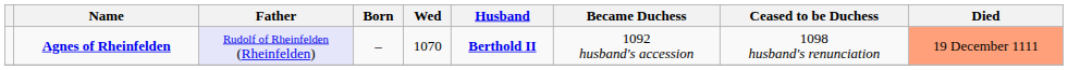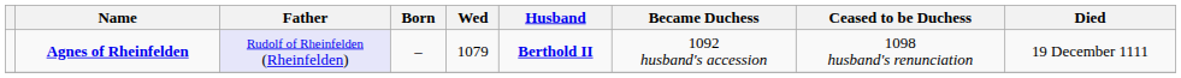Agnes of Rheinfelden | Wed: 1070 -> 1079
Agnes of Rheinfelden | Died: lightsalmon background -> no background
